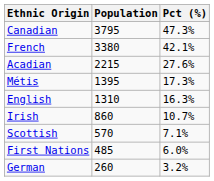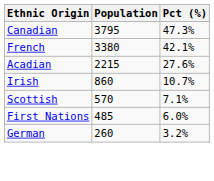- row: Métis | 1395 | 17.3%
- row: English | 1310 | 16.3%
